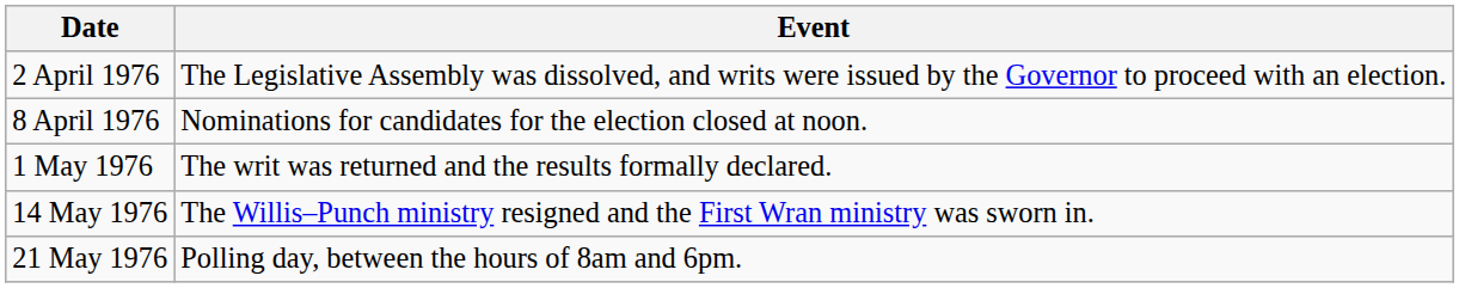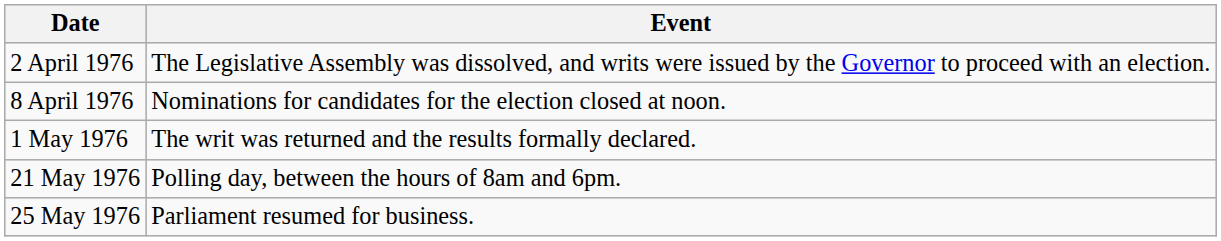- row: 14 May 1976 | The Willis–Punch ministry resigned and the First Wran ministry was sworn in.
+ row: 25 May 1976 | Parliament resumed for business.
